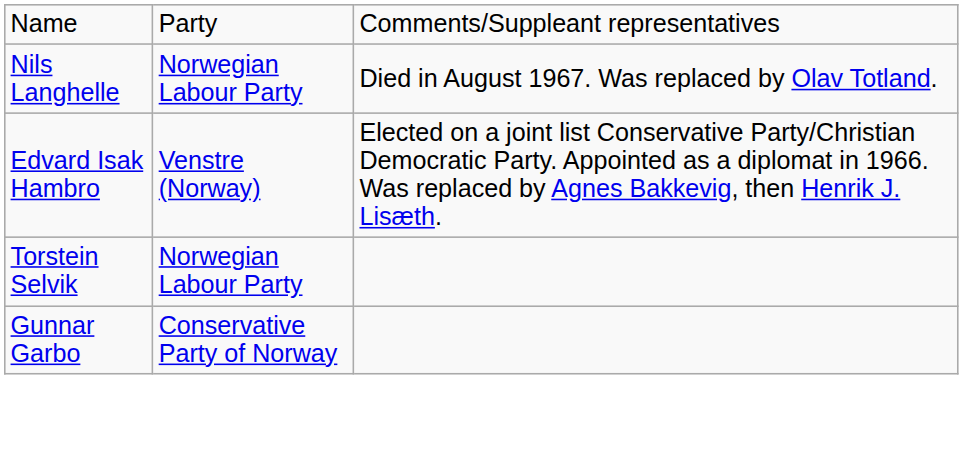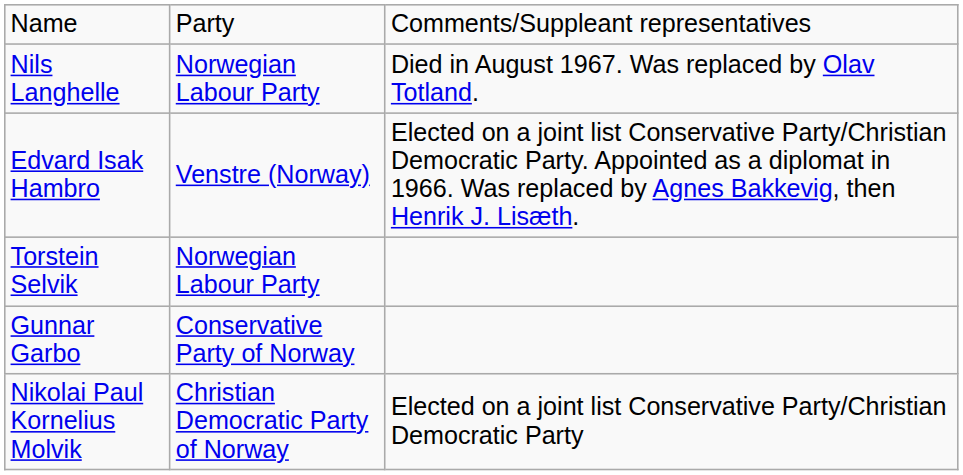+ row: Nikolai Paul Kornelius Molvik | Christian Democratic Party of Norway | Elected on a joint list Conservative Party/Christian Democratic Party
